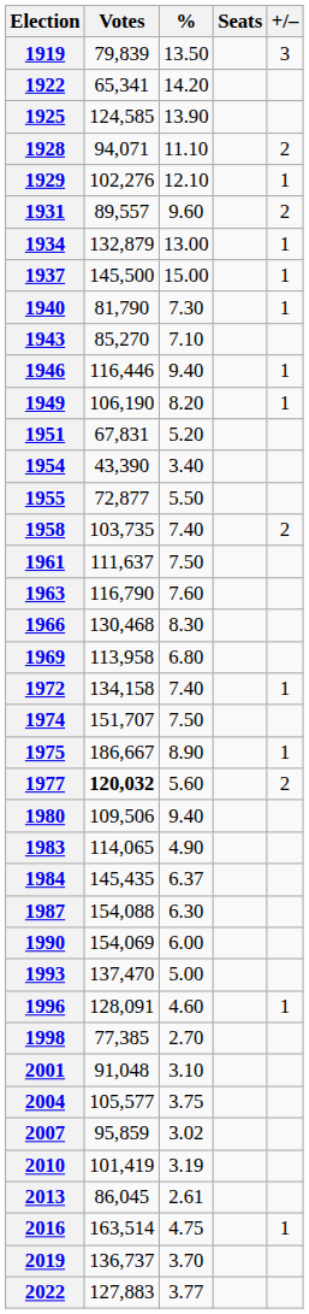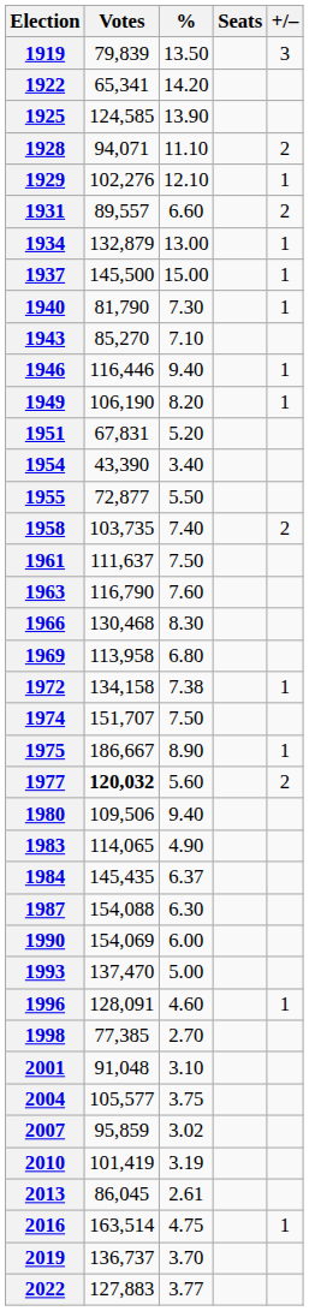1931 | %: 9.60 -> 6.60
1972 | %: 7.40 -> 7.38
